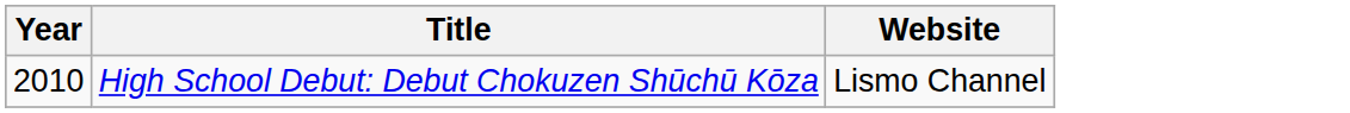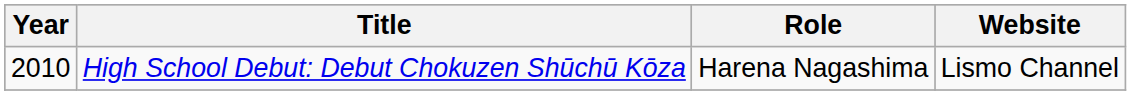+ column: Role | Harena Nagashima
